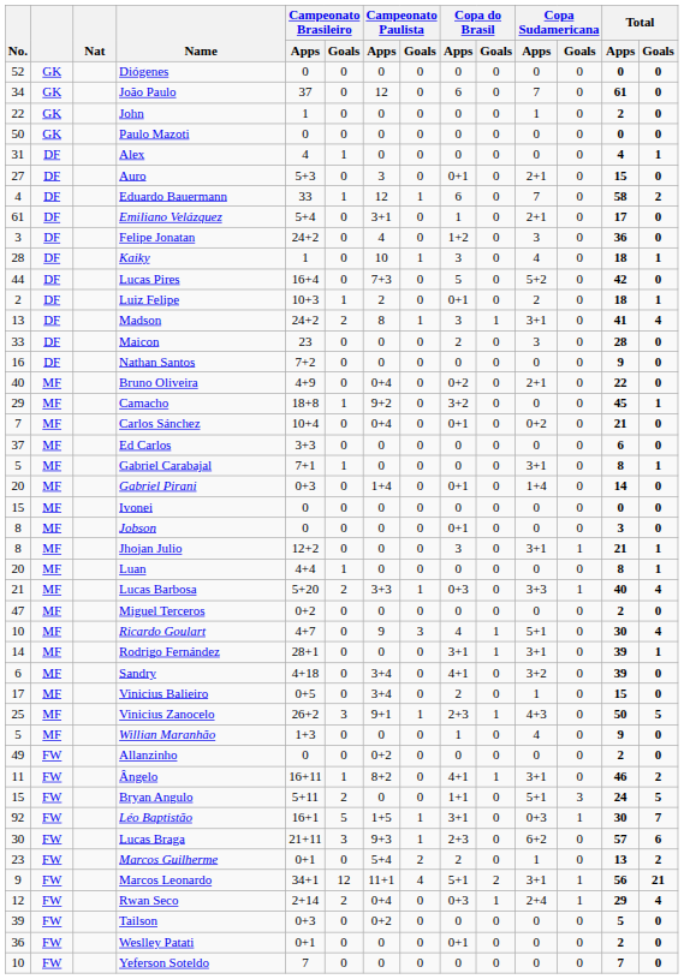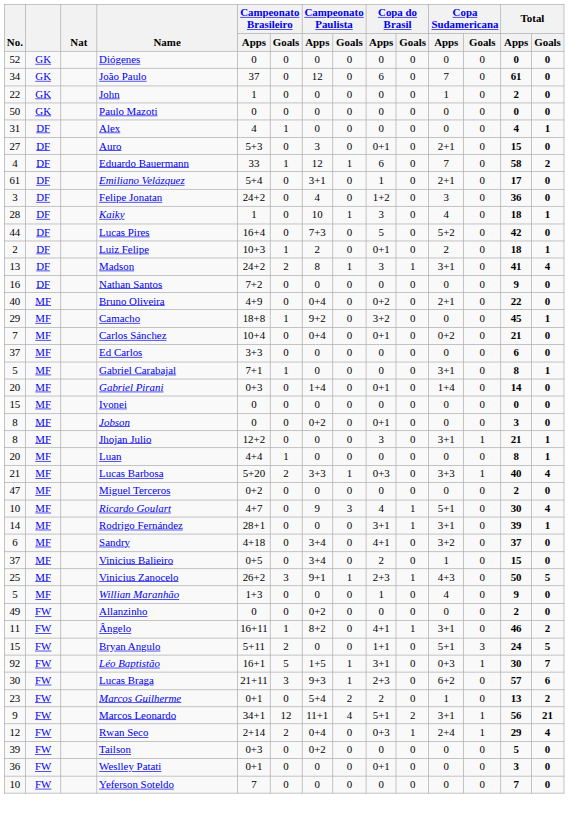- row: 33 | DF | Maicon | 23 | 0 | 0 | 0 | 2 | 0 | 3 | 0 | 28 | 0
Jobson | Campeonato Paulista / Apps: 0 -> 0+2
Sandry | Total / Apps: 39 -> 37
Vinicius Balieiro | No.: 17 -> 37
Weslley Patati | Total / Apps: 2 -> 3
